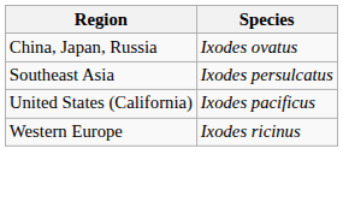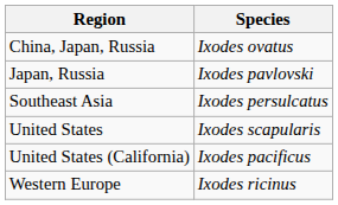+ row: Japan, Russia | Ixodes pavlovski
+ row: United States | Ixodes scapularis
